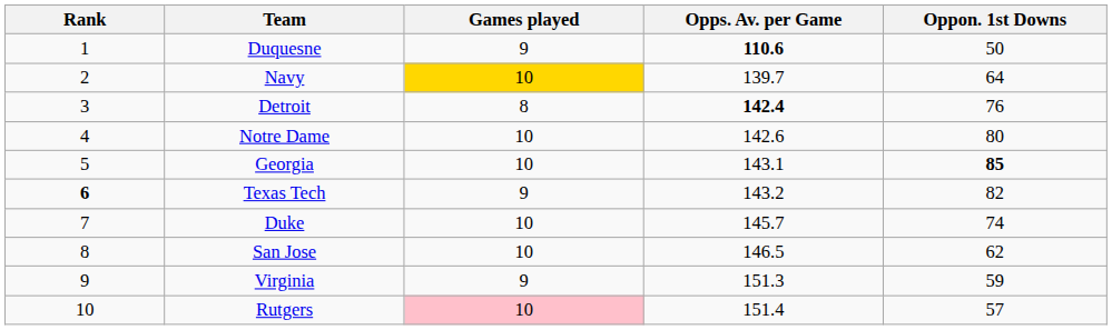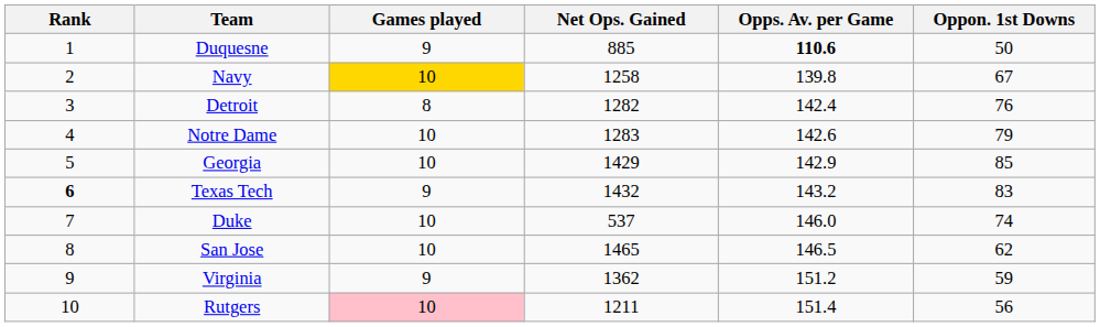+ column: Net Ops. Gained | 885 | 1258 | 1282 | 1283 | 1429 | 1432 | 537 | 1465 | 1362 | 1211
Navy | Opps. Av. per Game: 139.7 -> 139.8
Navy | Oppon. 1st Downs: 64 -> 67
Detroit | Opps. Av. per Game: bold -> normal
Notre Dame | Oppon. 1st Downs: 80 -> 79
Georgia | Opps. Av. per Game: 143.1 -> 142.9
Georgia | Oppon. 1st Downs: bold -> normal
Texas Tech | Oppon. 1st Downs: 82 -> 83
Duke | Opps. Av. per Game: 145.7 -> 146.0
Virginia | Opps. Av. per Game: 151.3 -> 151.2
Rutgers | Oppon. 1st Downs: 57 -> 56
